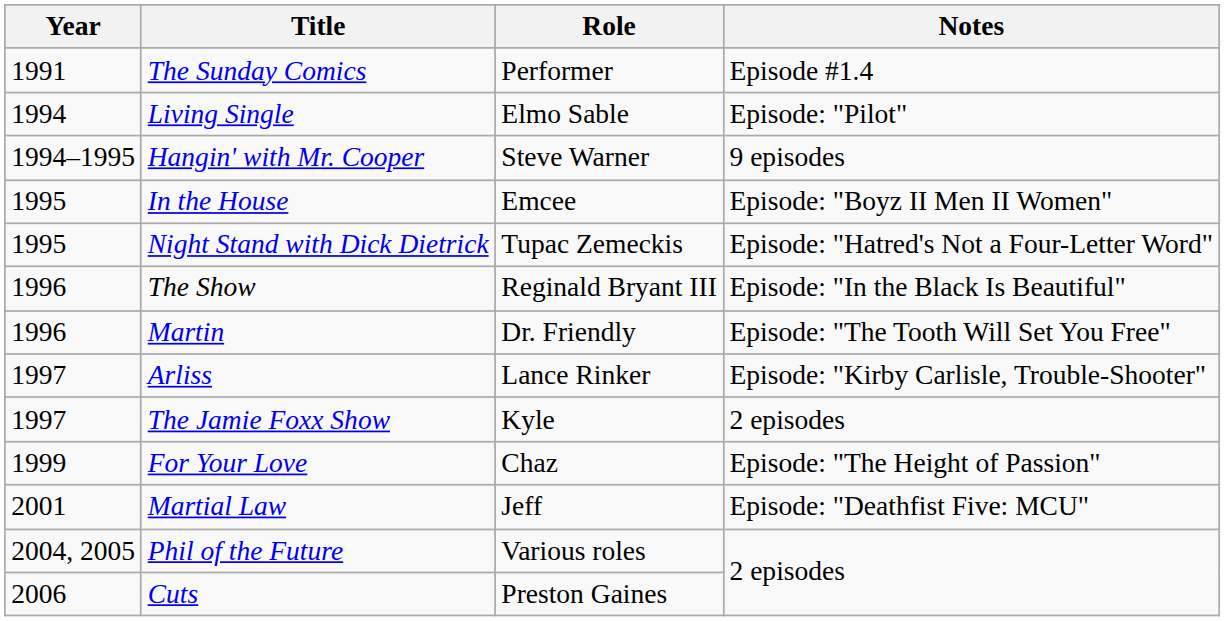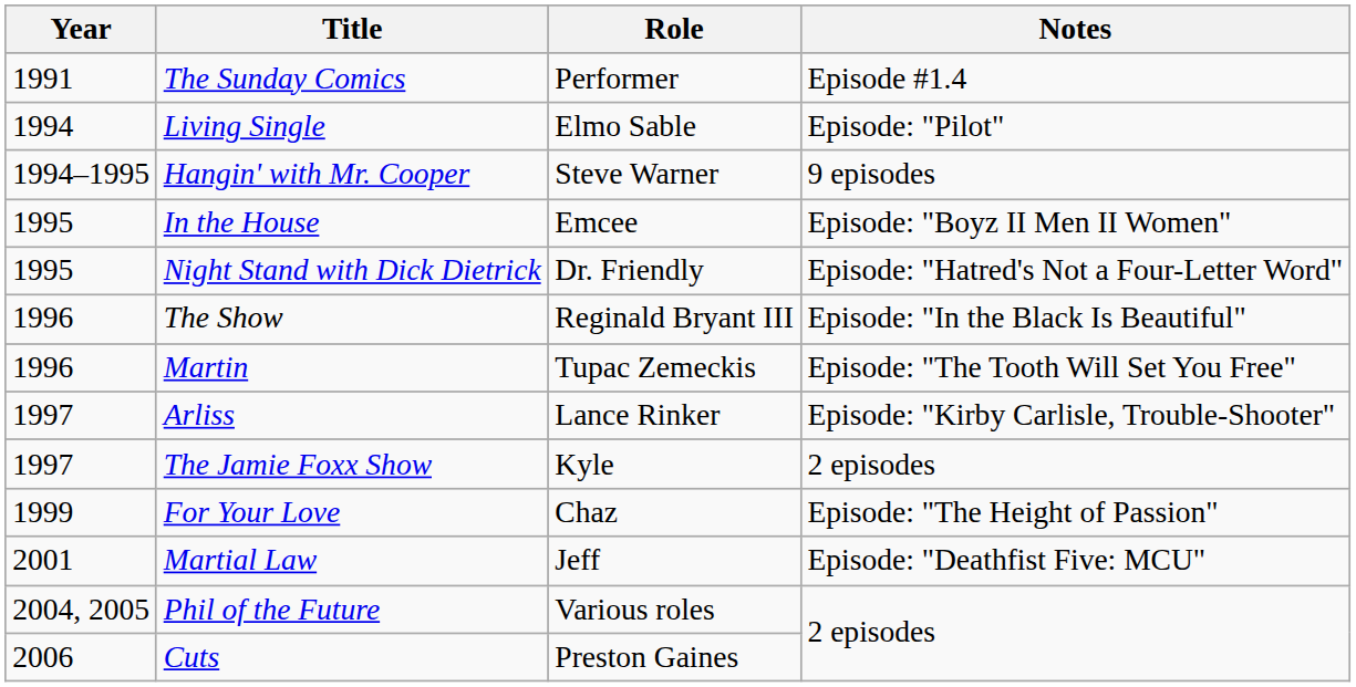Night Stand with Dick Dietrick | Role: Tupac Zemeckis -> Dr. Friendly
Martin | Role: Dr. Friendly -> Tupac Zemeckis
